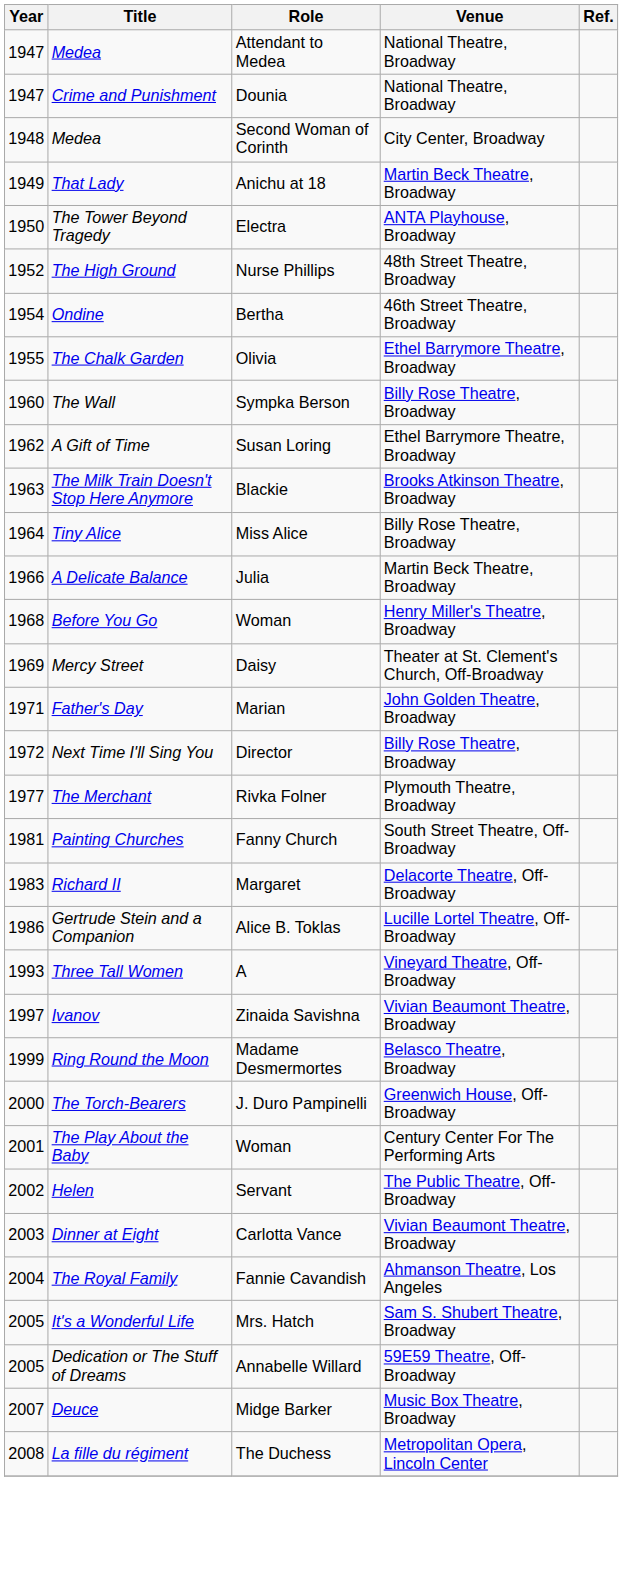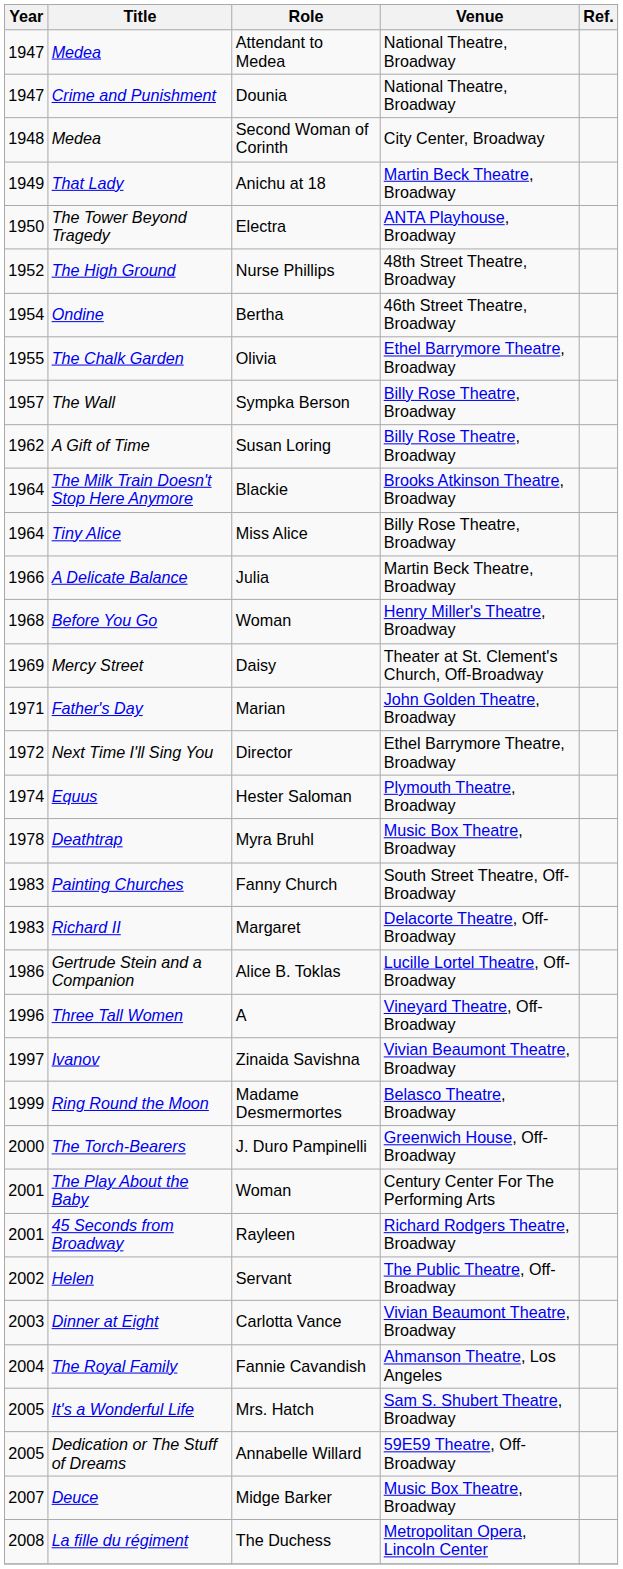The Wall | Year: 1960 -> 1957
A Gift of Time | Venue: Ethel Barrymore Theatre, Broadway -> Billy Rose Theatre, Broadway
The Milk Train Doesn't Stop Here Anymore | Year: 1963 -> 1964
Next Time I'll Sing You | Venue: Billy Rose Theatre, Broadway -> Ethel Barrymore Theatre, Broadway
+ row: 1974 | Equus | Hester Saloman | Plymouth Theatre, Broadway
- row: 1977 | The Merchant | Rivka Folner | Plymouth Theatre, Broadway
+ row: 1978 | Deathtrap | Myra Bruhl | Music Box Theatre, Broadway
Painting Churches | Year: 1981 -> 1983
Three Tall Women | Year: 1993 -> 1996
+ row: 2001 | 45 Seconds from Broadway | Rayleen | Richard Rodgers Theatre, Broadway
